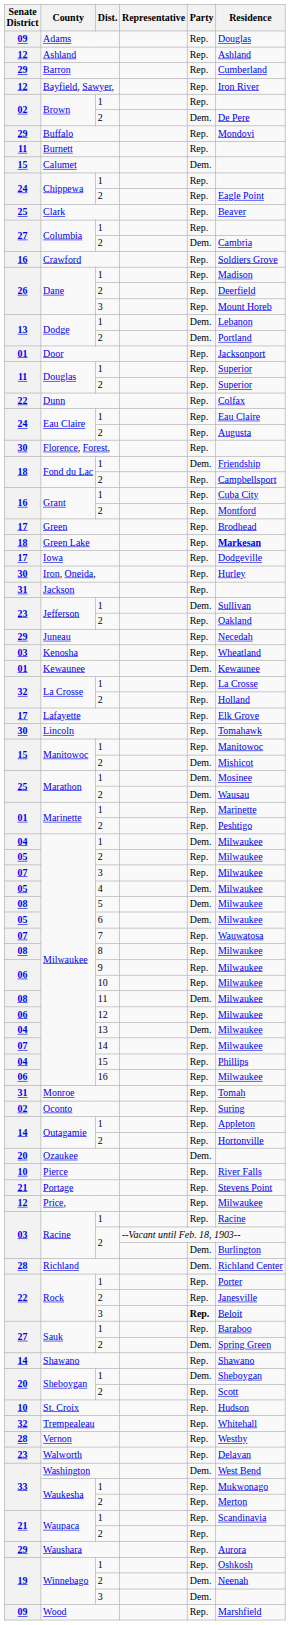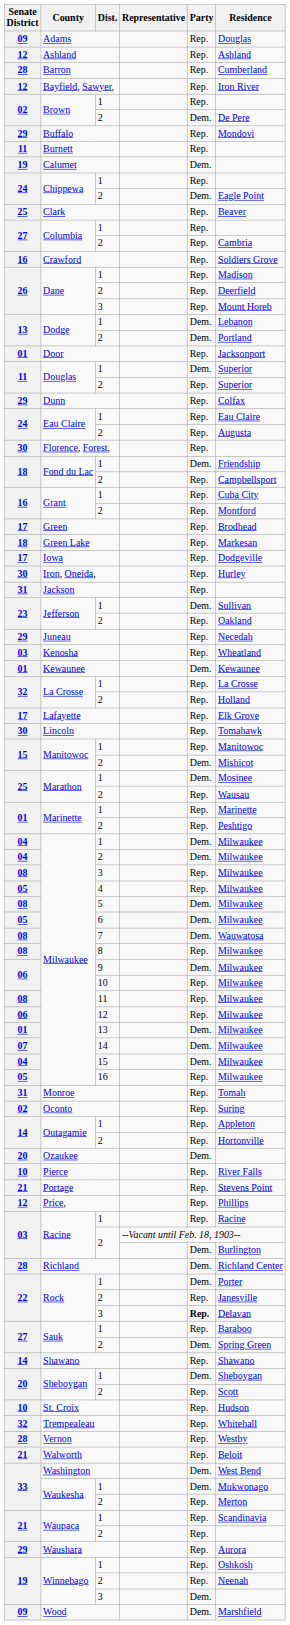Barron | Senate District: 29 -> 28
Calumet | Senate District: 15 -> 19
Chippewa / 2 | Party: Rep. -> Dem.
Columbia / 2 | Party: Dem. -> Rep.
Douglas / 1 | Party: Rep. -> Dem.
Dunn | Senate District: 22 -> 29
Green Lake | Residence: bold -> normal
Marathon / 2 | Party: Dem. -> Rep.
Milwaukee / 2 | Senate District: 05 -> 04
Milwaukee / 2 | Party: Rep. -> Dem.
Milwaukee / 3 | Senate District: 07 -> 08
Milwaukee / 4 | Party: Dem. -> Rep.
Milwaukee / 7 | Senate District: 07 -> 08
Milwaukee / 7 | Party: Rep. -> Dem.
Milwaukee / 9 | Party: Rep. -> Dem.
Milwaukee / 11 | Party: Dem. -> Rep.
Milwaukee / 13 | Senate District: 04 -> 01
Milwaukee / 14 | Party: Rep. -> Dem.
Milwaukee / 15 | Party: Rep. -> Dem.
Milwaukee / 15 | Residence: Phillips -> Milwaukee
Milwaukee / 16 | Senate District: 06 -> 05
Price, | Residence: Milwaukee -> Phillips
Rock / 1 | Party: Rep. -> Dem.
Rock / 3 | Residence: Beloit -> Delavan
Walworth | Senate District: 23 -> 21
Walworth | Residence: Delavan -> Beloit
Waukesha / 1 | Party: Rep. -> Dem.
Winnebago / 2 | Party: Dem. -> Rep.
Wood | Party: Rep. -> Dem.
